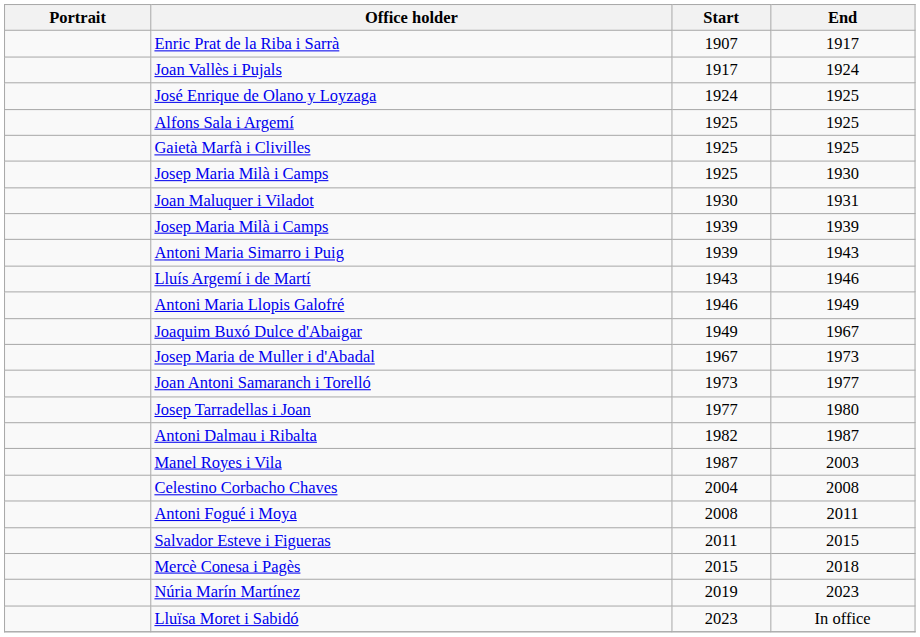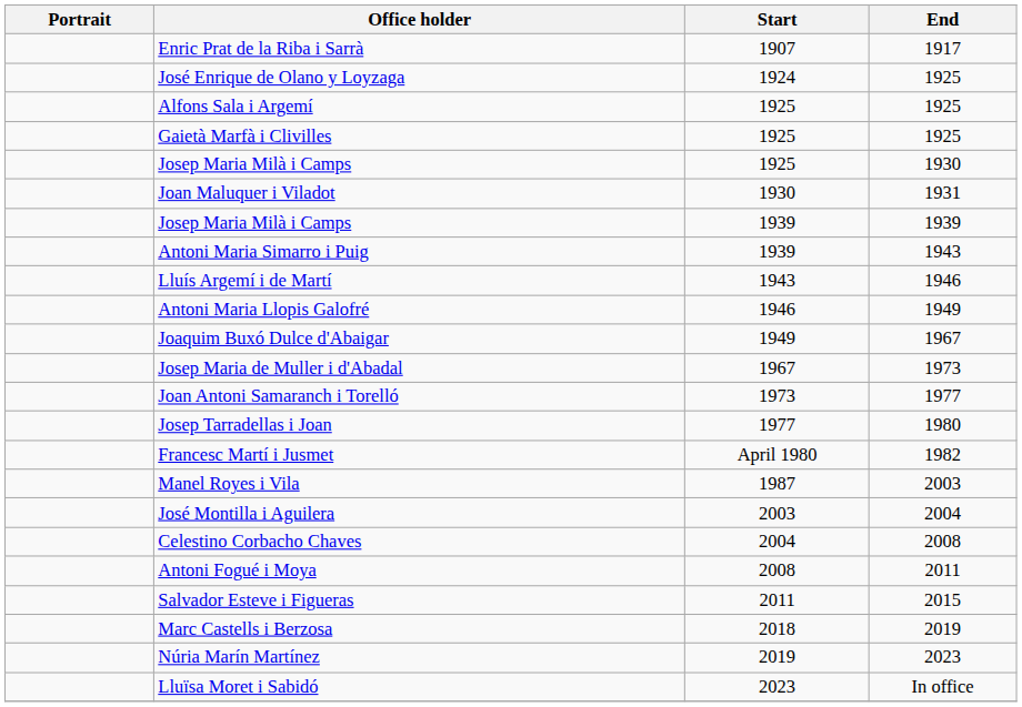- row: Joan Vallès i Pujals | 1917 | 1924
+ row: Francesc Martí i Jusmet | April 1980 | 1982
- row: Antoni Dalmau i Ribalta | 1982 | 1987
+ row: José Montilla i Aguilera | 2003 | 2004
- row: Mercè Conesa i Pagès | 2015 | 2018
+ row: Marc Castells i Berzosa | 2018 | 2019
